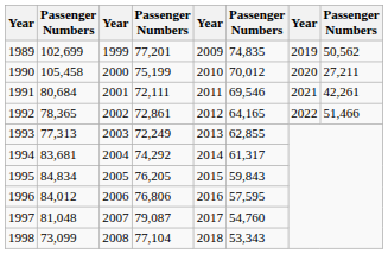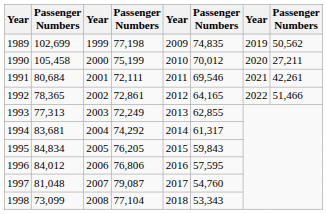1989 | column 4: 77,201 -> 77,198
